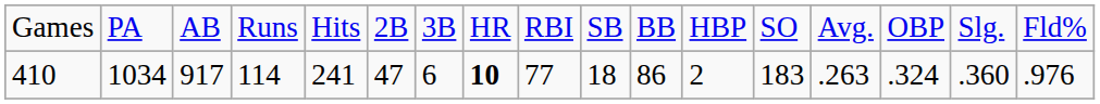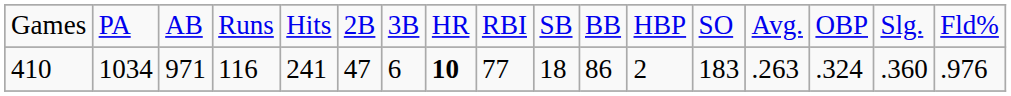410 | column 3: 917 -> 971
410 | column 4: 114 -> 116
